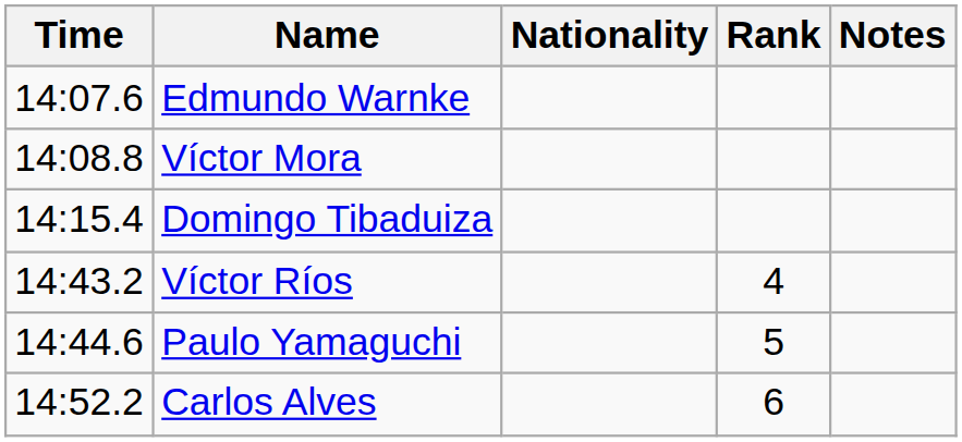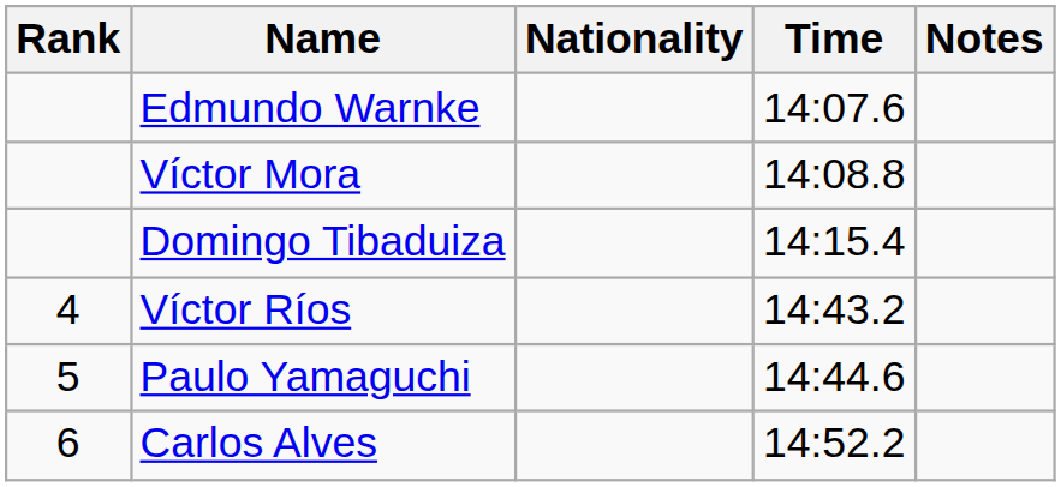columns swapped: Rank <-> Time
